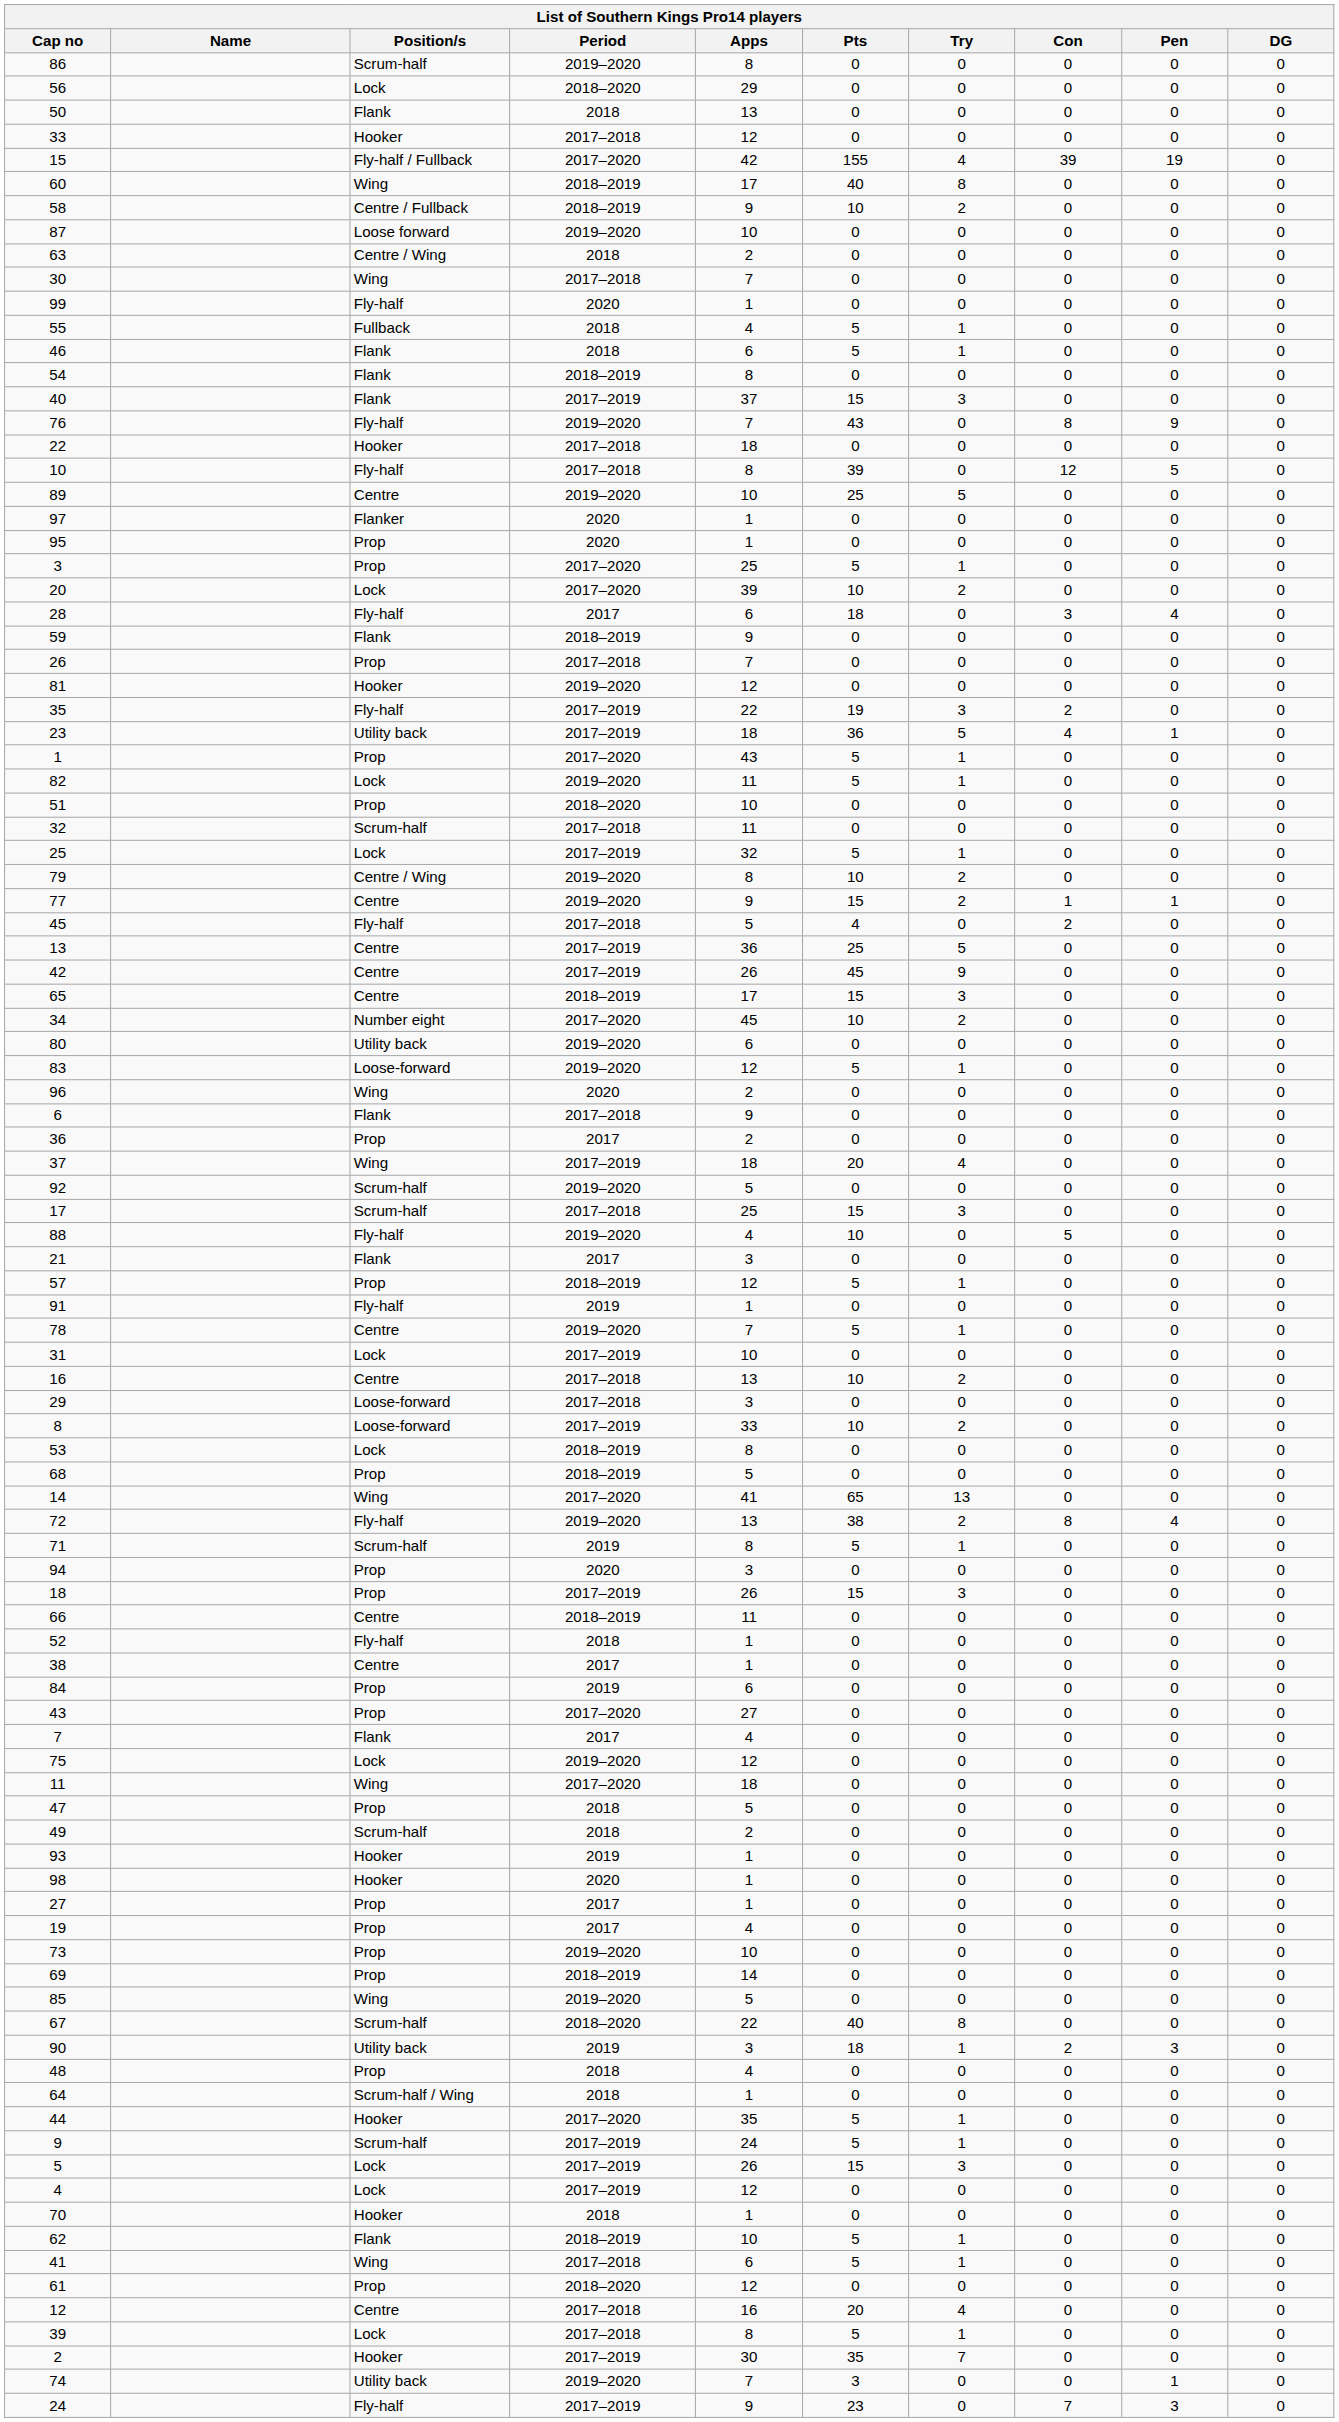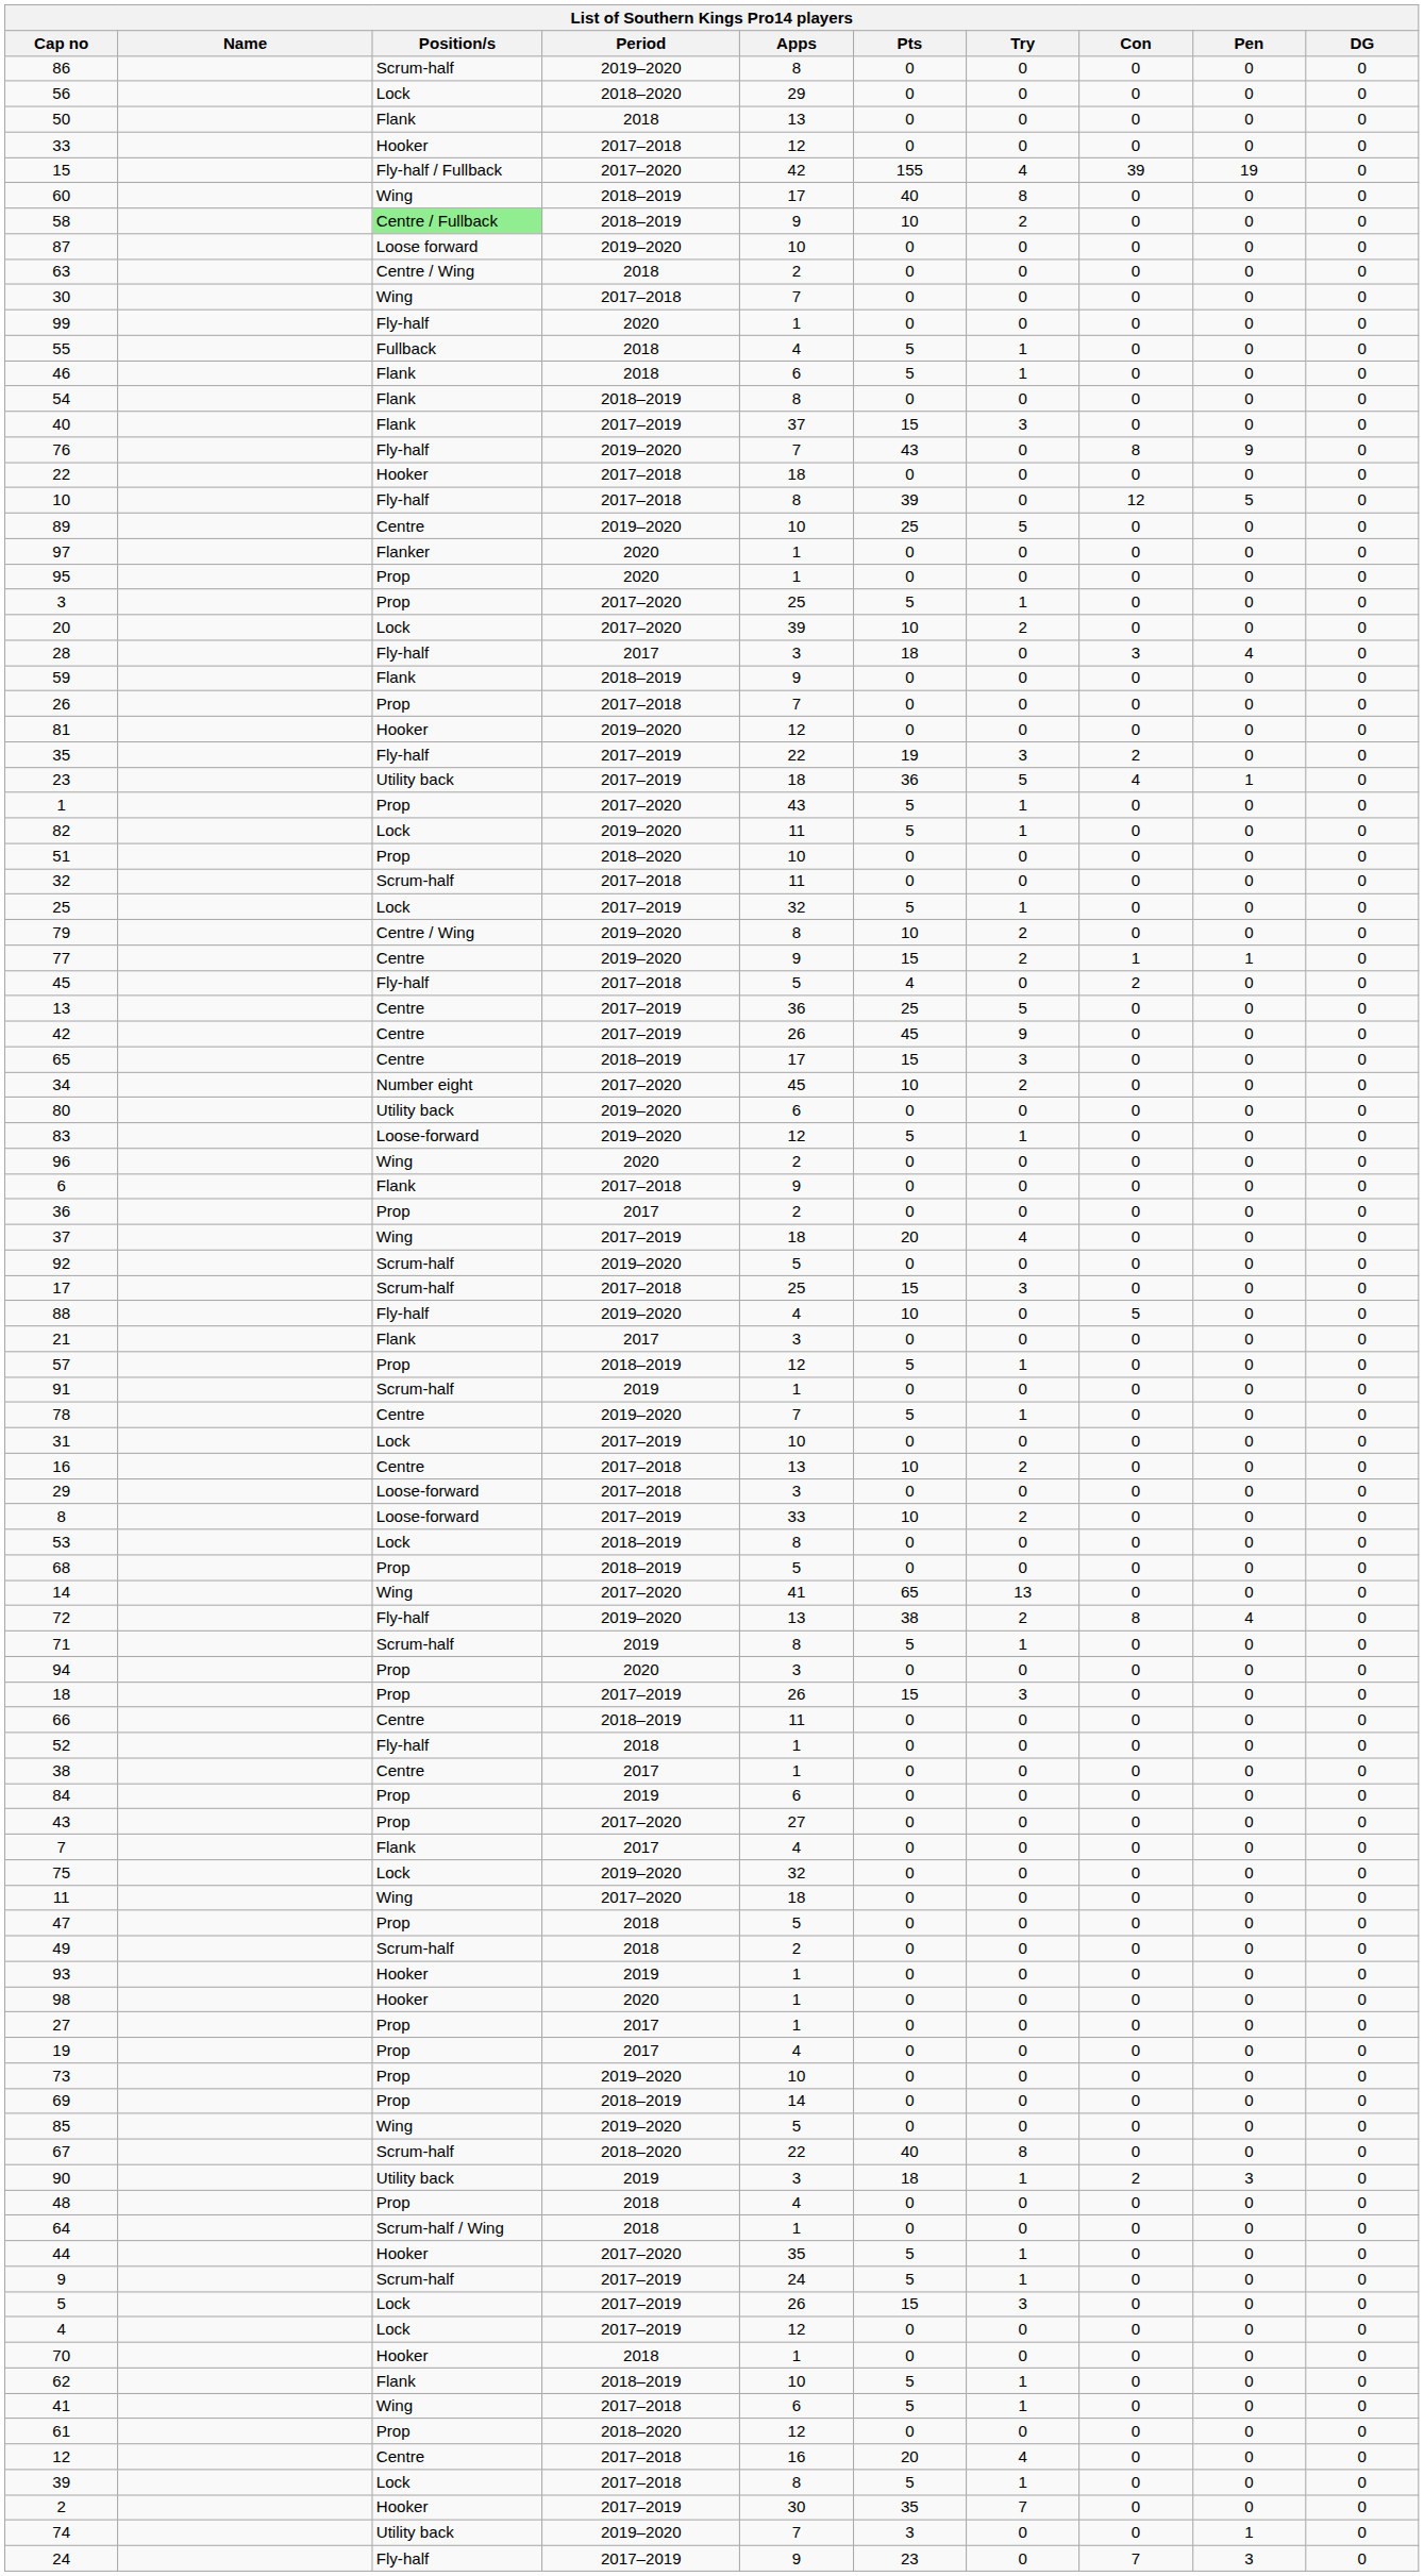58 | Position/s: no background -> lightgreen background
28 | Apps: 6 -> 3
91 | Position/s: Fly-half -> Scrum-half
75 | Apps: 12 -> 32
